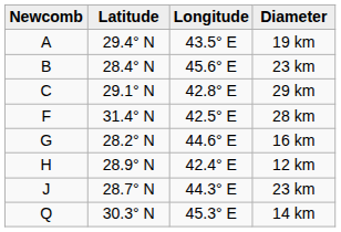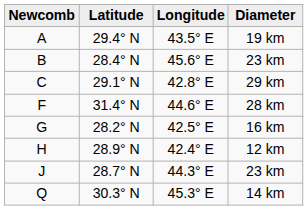F | Longitude: 42.5° E -> 44.6° E
G | Longitude: 44.6° E -> 42.5° E
